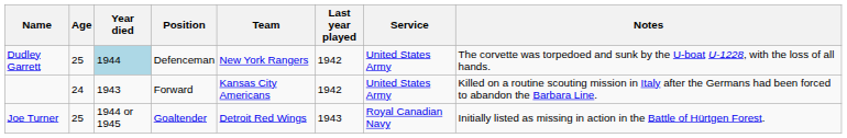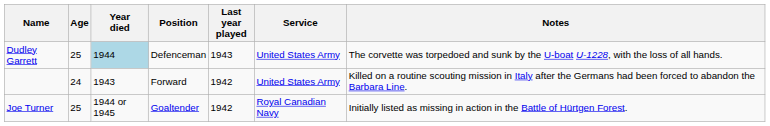- column: Team | New York Rangers | Kansas City Americans | Detroit Red Wings
Dudley Garrett | Last year played: 1942 -> 1943
Joe Turner | Last year played: 1943 -> 1942
